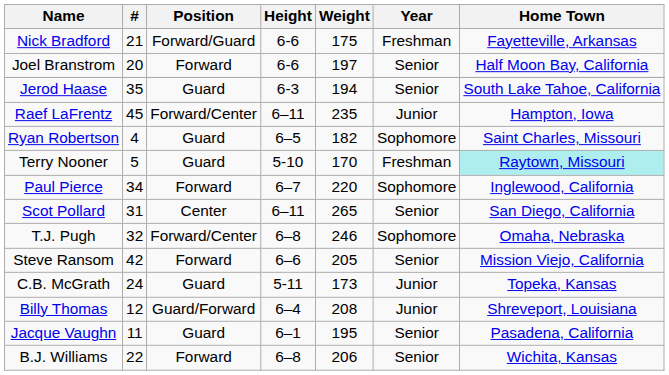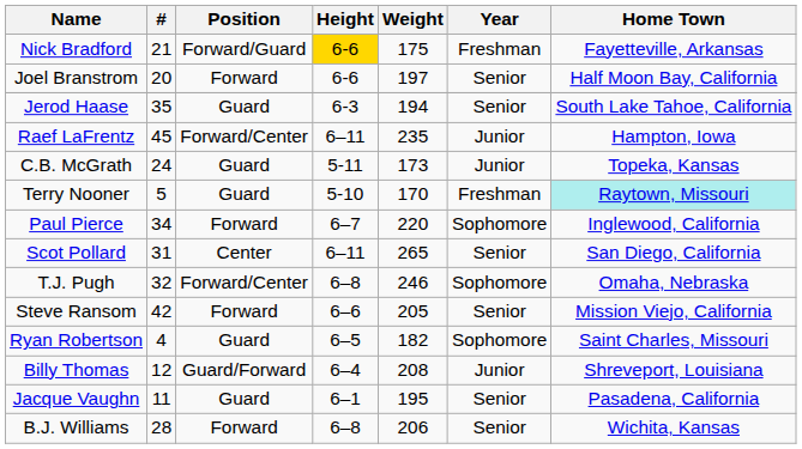Nick Bradford | Height: no background -> gold background
rows swapped: C.B. McGrath <-> Ryan Robertson
B.J. Williams | #: 22 -> 28
